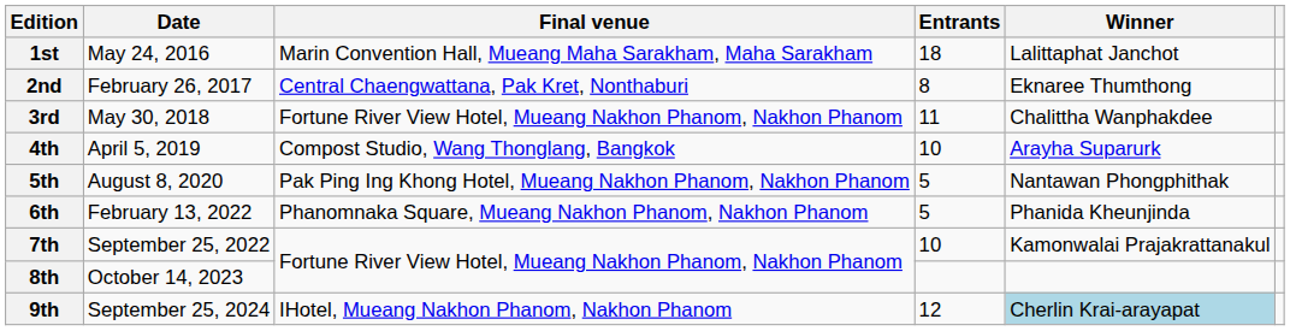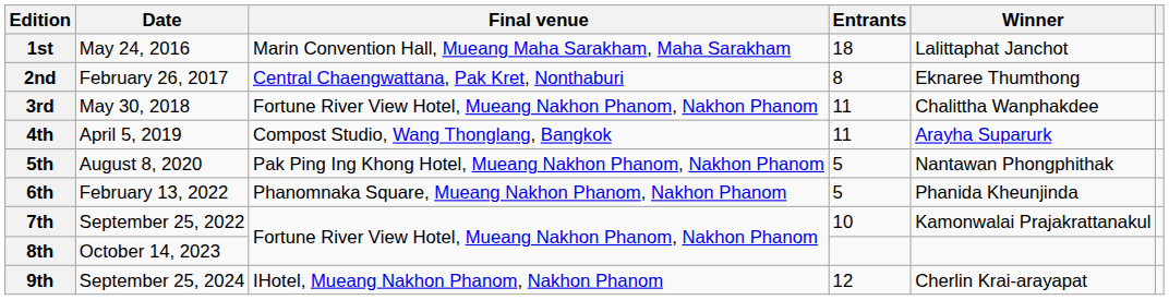4th | Entrants: 10 -> 11
9th | Winner: lightblue background -> no background
